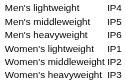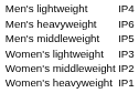rows swapped: Men's middleweight <-> Men's heavyweight
Women's lightweight | column 2: IP1 -> IP3
Women's heavyweight | column 2: IP3 -> IP1
